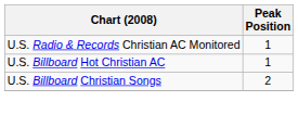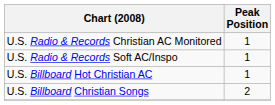+ row: U.S. Radio & Records Soft AC/Inspo | 1
